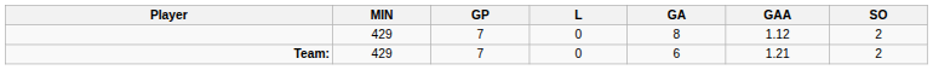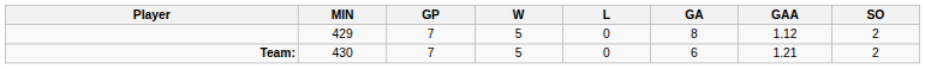+ column: W | 5 | 5
Team: | MIN: 429 -> 430
